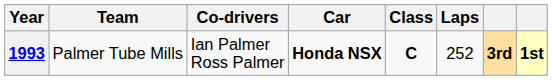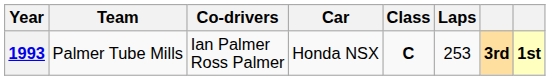1993 | Car: bold -> normal
1993 | Laps: 252 -> 253
